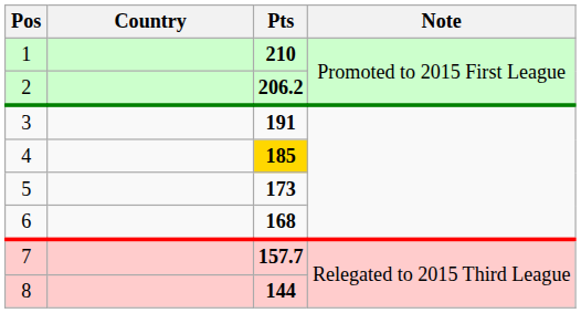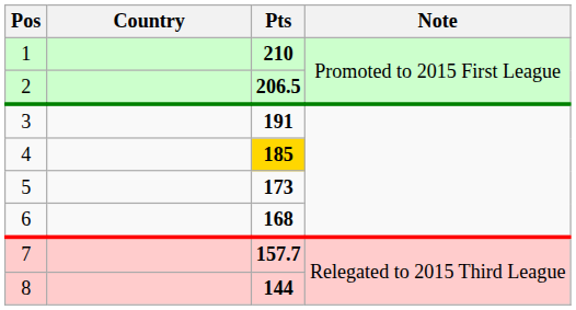2 | Pts: 206.2 -> 206.5
